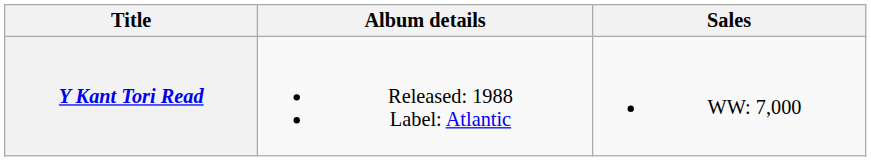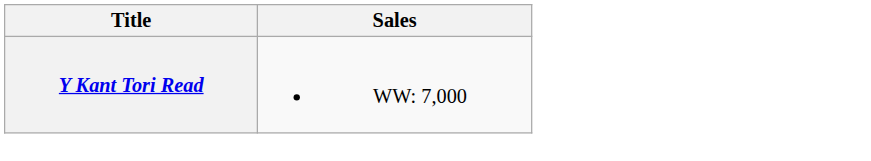- column: Album details | Released: 1988 Label: Atlantic
